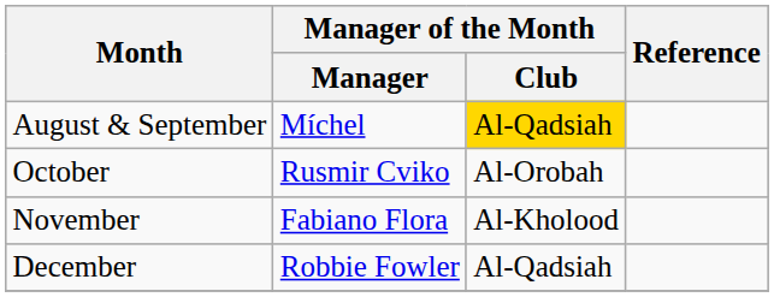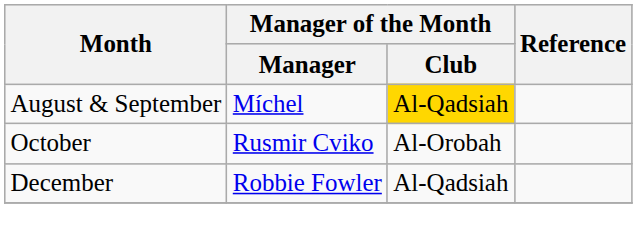- row: November | Fabiano Flora | Al-Kholood
